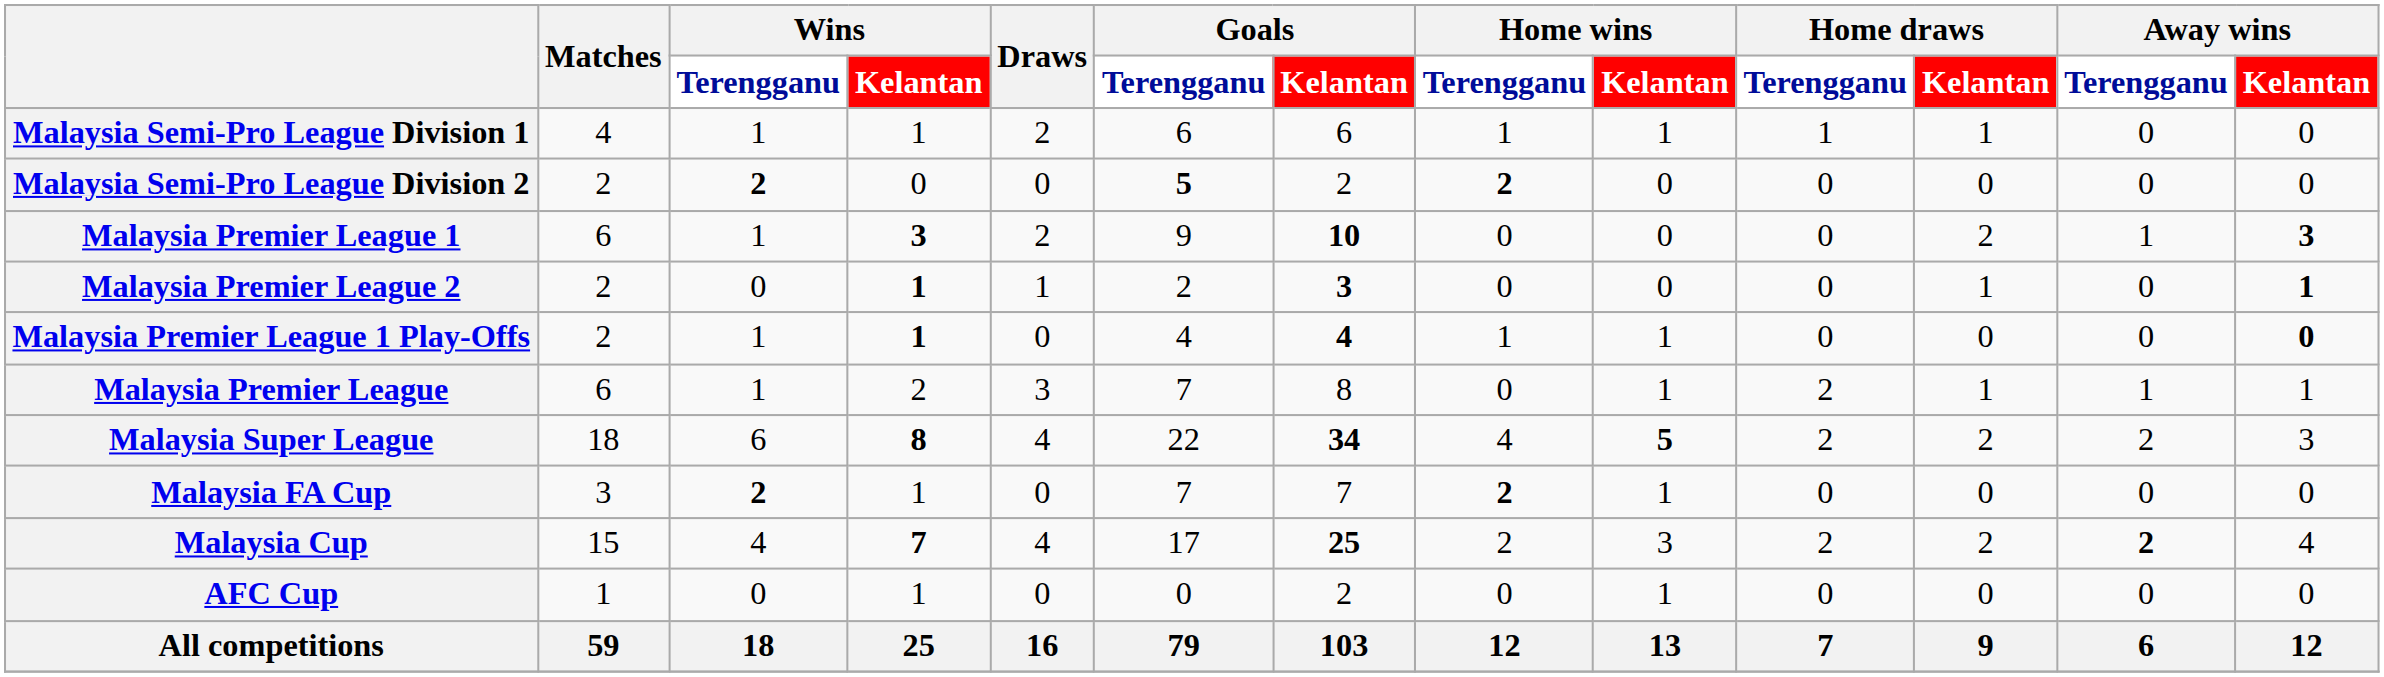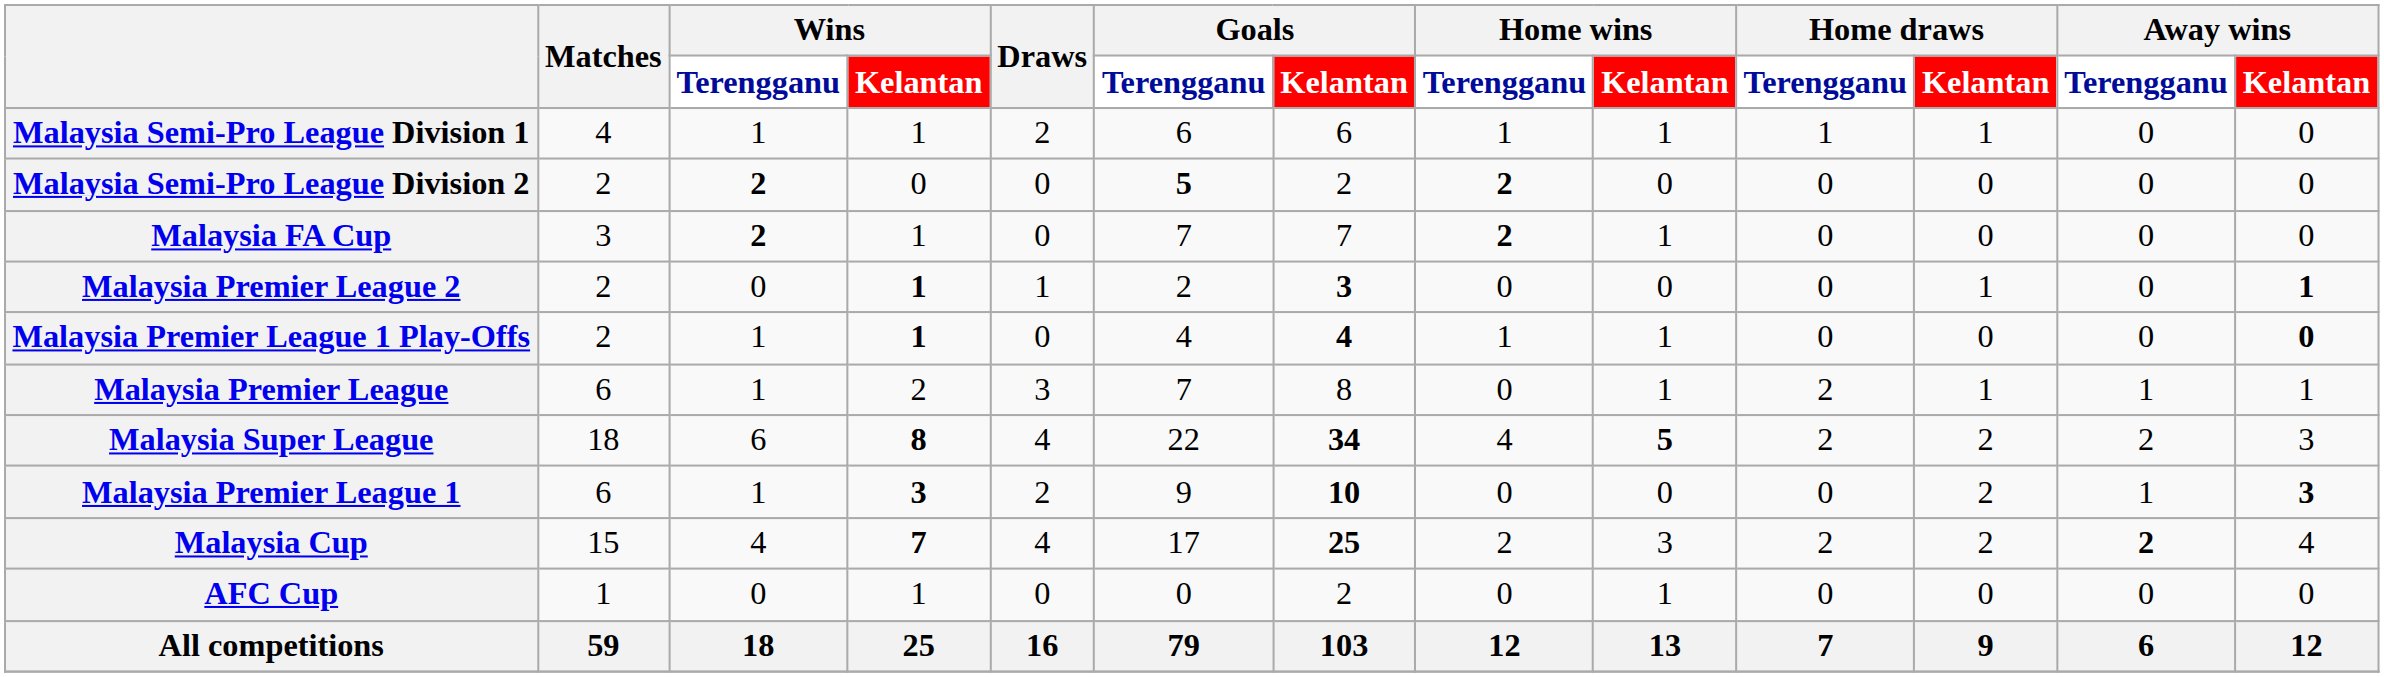rows swapped: Malaysia Premier League 1 <-> Malaysia FA Cup
